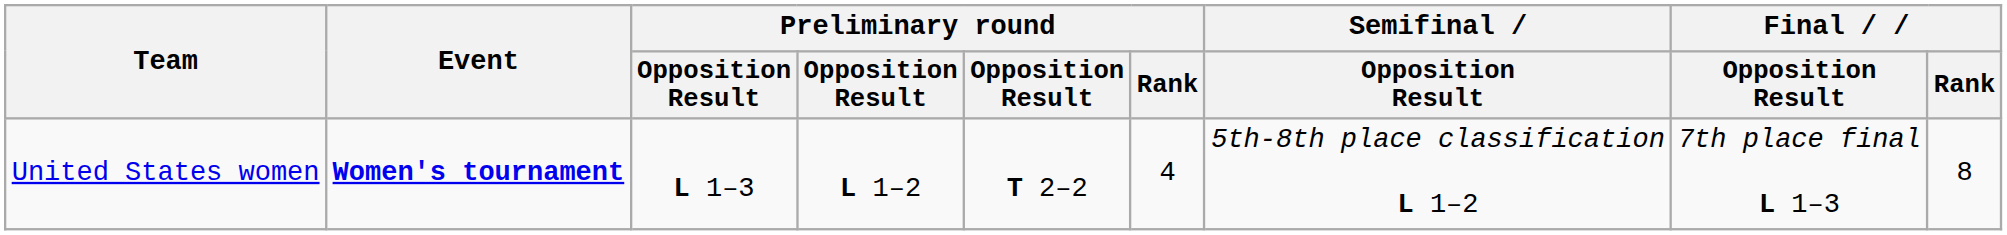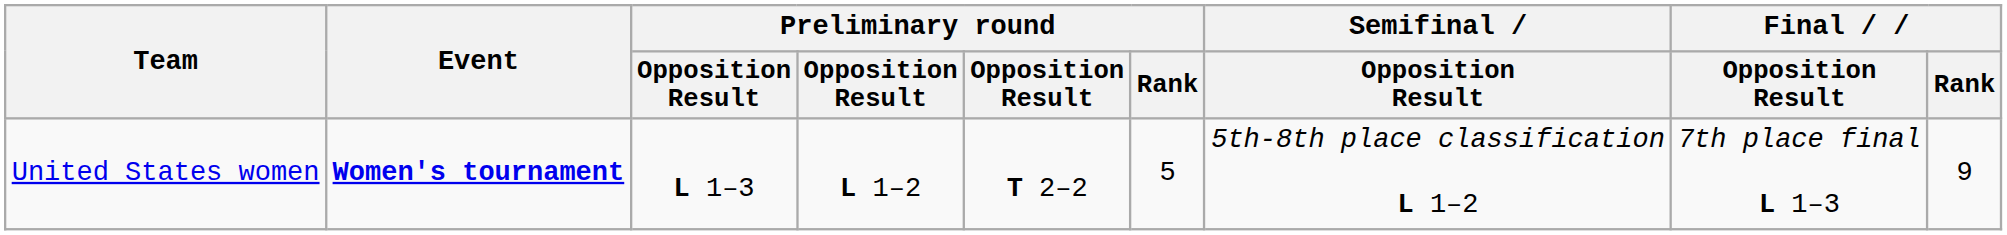United States women | Preliminary round / Rank: 4 -> 5
United States women | Final / Rank: 8 -> 9
